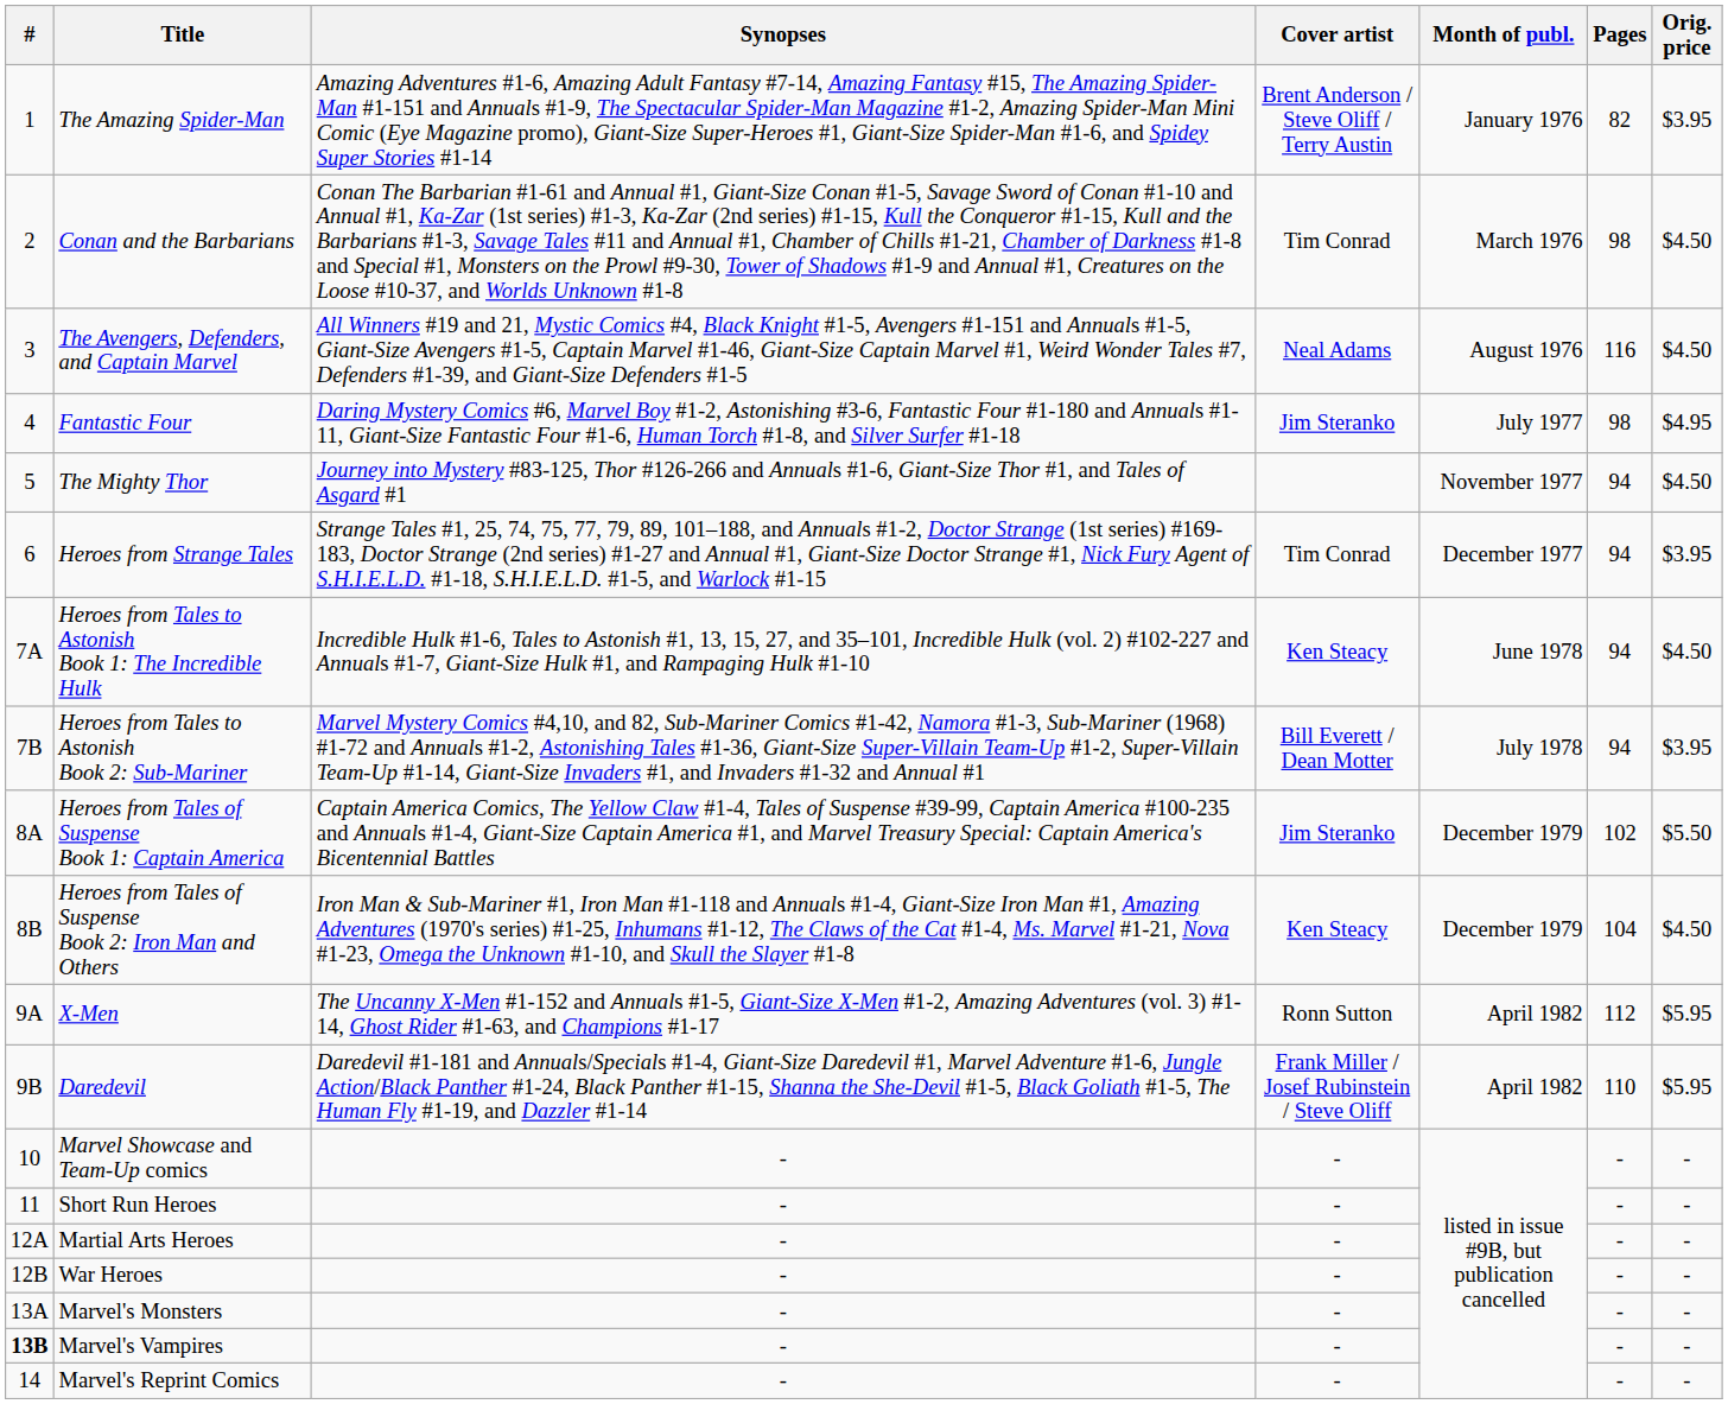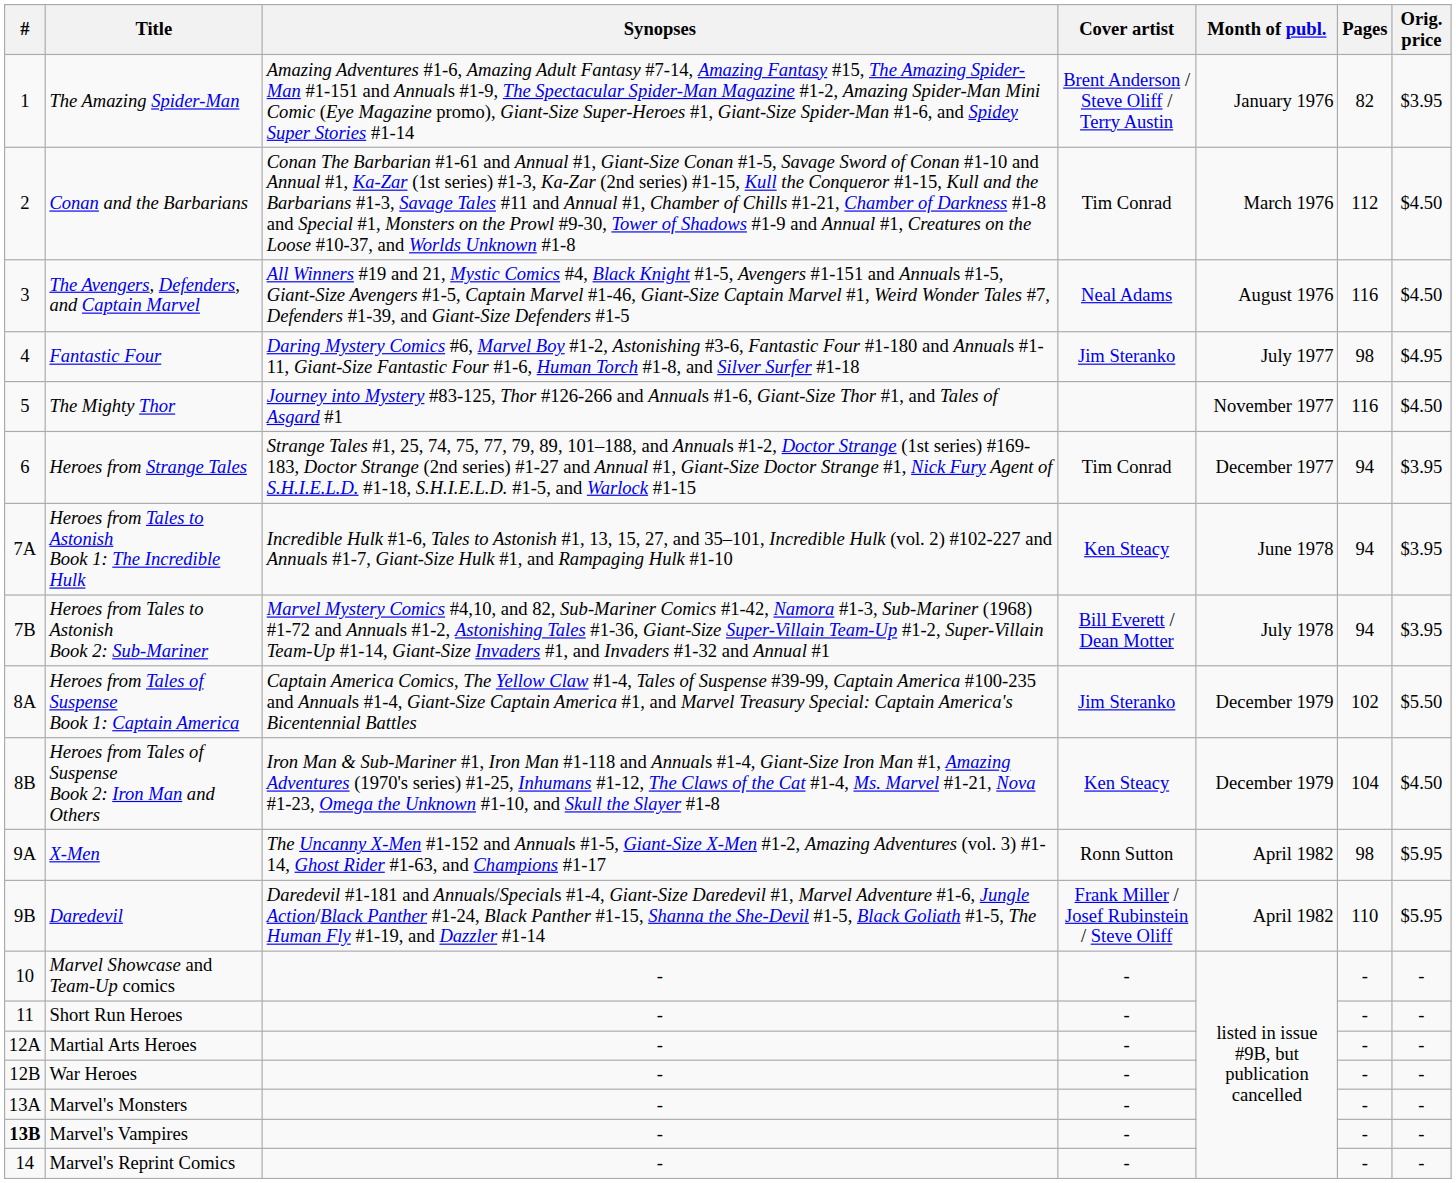Conan and the Barbarians | Pages: 98 -> 112
The Mighty Thor | Pages: 94 -> 116
Heroes from Tales to Astonish Book 1: The Incredible Hulk | Orig. price: $4.50 -> $3.95
X-Men | Pages: 112 -> 98
